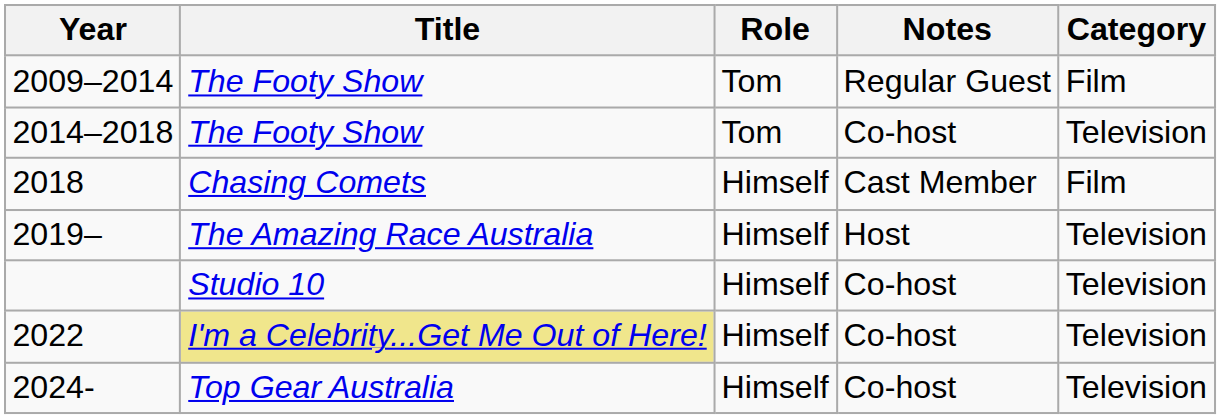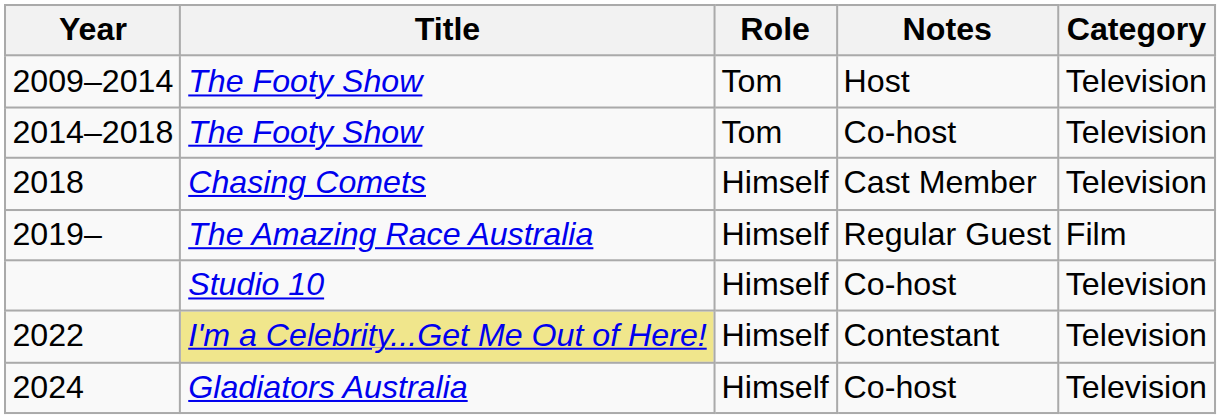2009–2014 | Notes: Regular Guest -> Host
2009–2014 | Category: Film -> Television
2018 | Category: Film -> Television
2019– | Notes: Host -> Regular Guest
2019– | Category: Television -> Film
2022 | Notes: Co-host -> Contestant
- row: 2024- | Top Gear Australia | Himself | Co-host | Television
+ row: 2024 | Gladiators Australia | Himself | Co-host | Television
